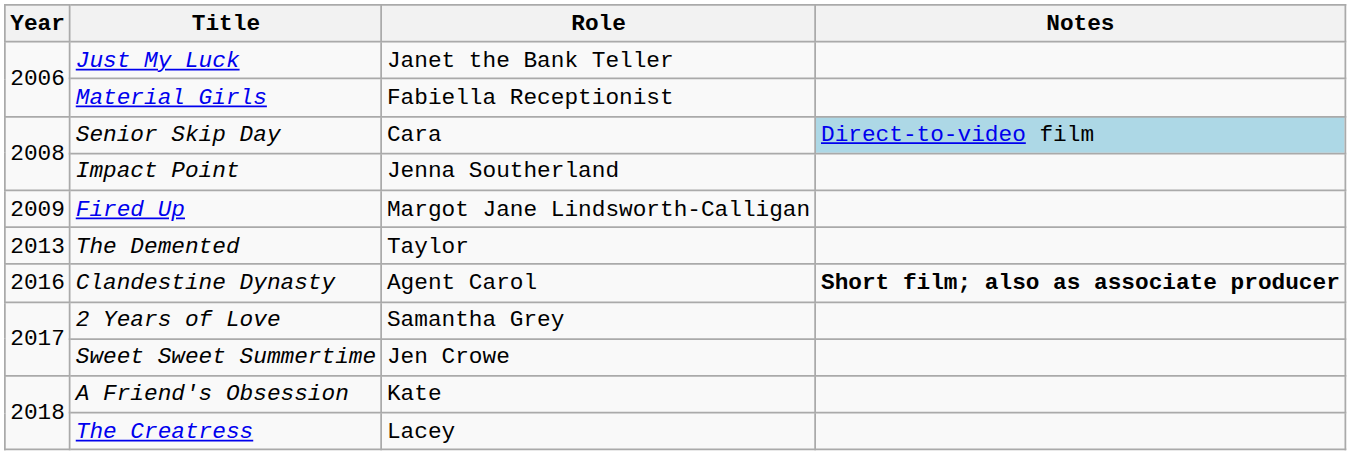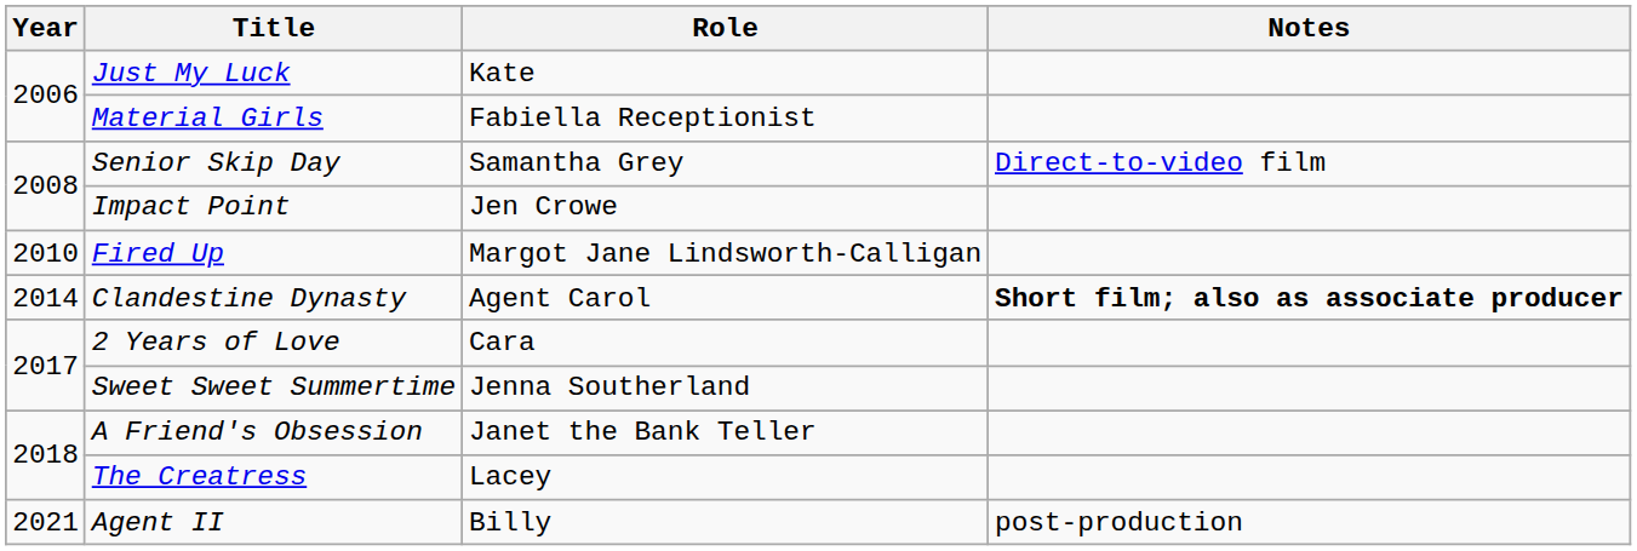Just My Luck | Role: Janet the Bank Teller -> Kate
Senior Skip Day | Role: Cara -> Samantha Grey
Senior Skip Day | Notes: lightblue background -> no background
Impact Point | Role: Jenna Southerland -> Jen Crowe
Fired Up | Year: 2009 -> 2010
- row: 2013 | The Demented | Taylor
Clandestine Dynasty | Year: 2016 -> 2014
2 Years of Love | Role: Samantha Grey -> Cara
Sweet Sweet Summertime | Role: Jen Crowe -> Jenna Southerland
A Friend's Obsession | Role: Kate -> Janet the Bank Teller
+ row: 2021 | Agent II | Billy | post-production
